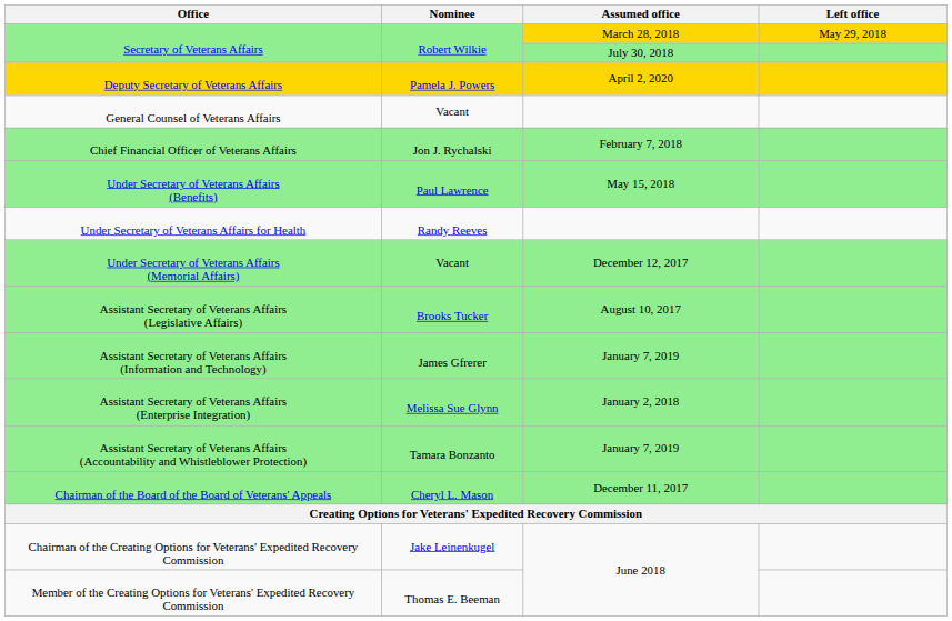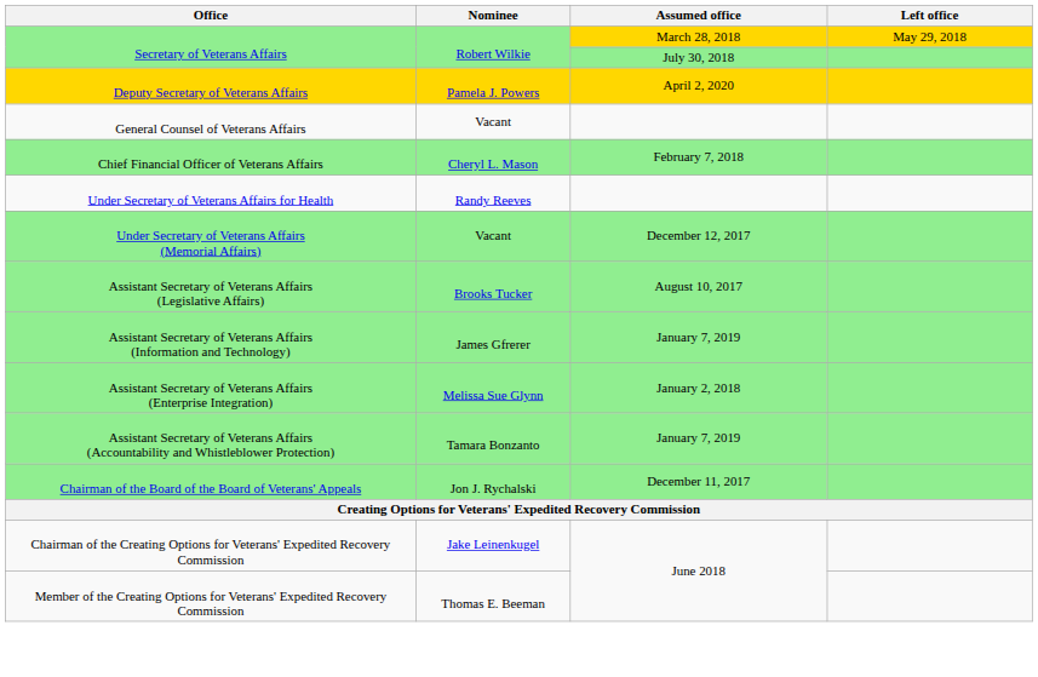Chief Financial Officer of Veterans Affairs | Nominee: Jon J. Rychalski -> Cheryl L. Mason
- row: Under Secretary of Veterans Affairs (Benefits) | Paul Lawrence | May 15, 2018
Chairman of the Board of the Board of Veterans' Appeals | Nominee: Cheryl L. Mason -> Jon J. Rychalski
